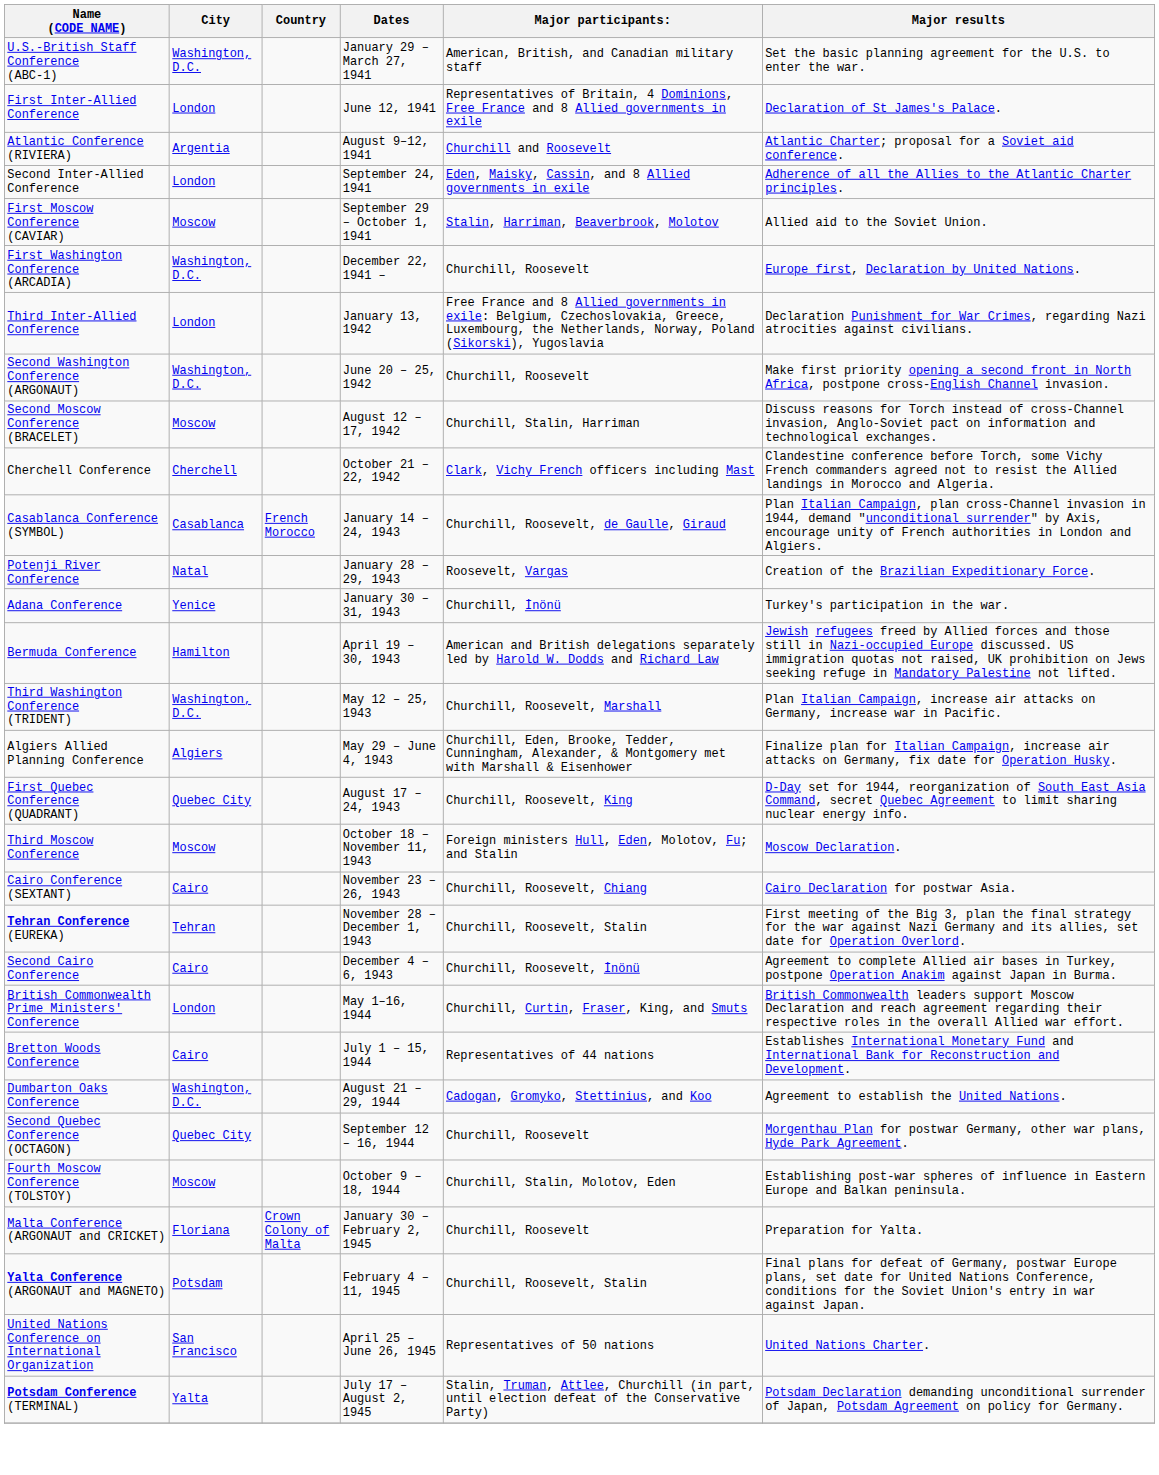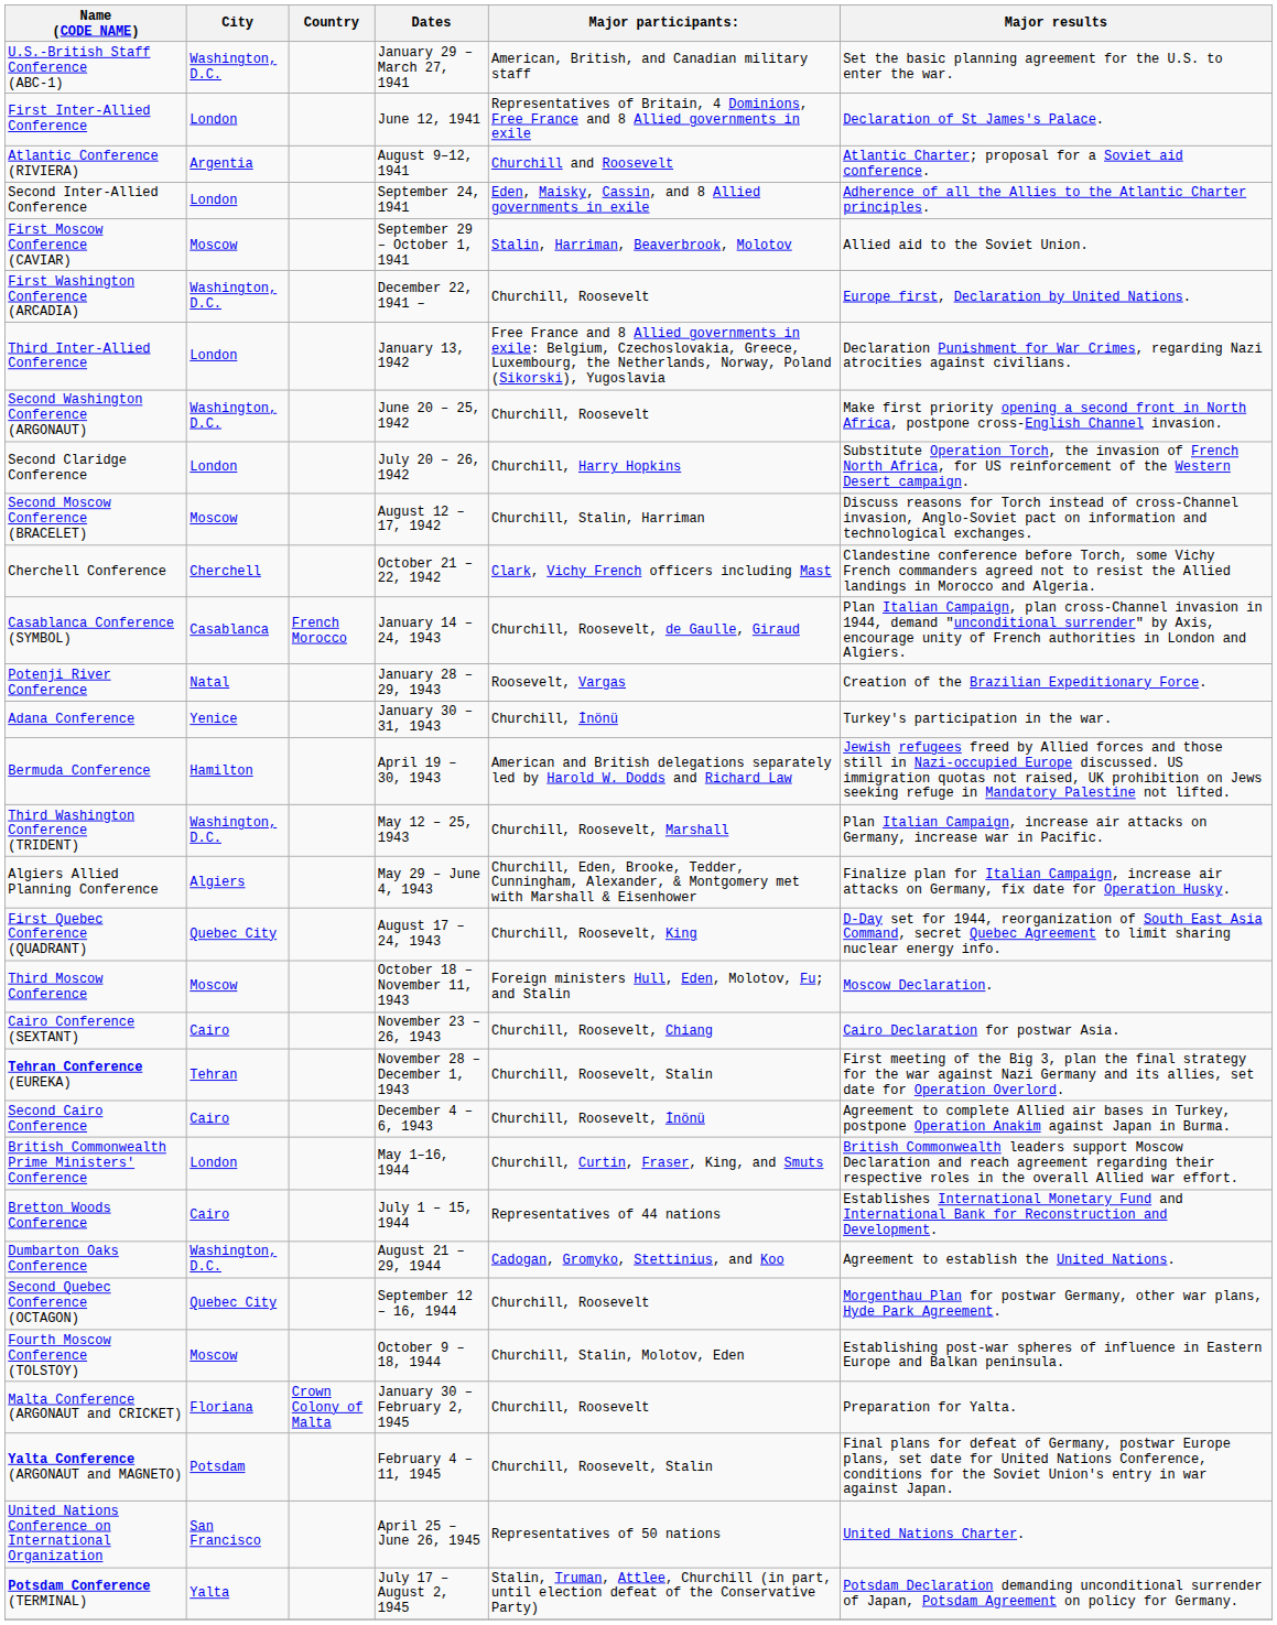+ row: Second Claridge Conference | London | July 20 – 26, 1942 | Churchill, Harry Hopkins | Substitute Operation Torch, the invasion of French North Africa, for US reinforcement of the Western Desert campaign.
